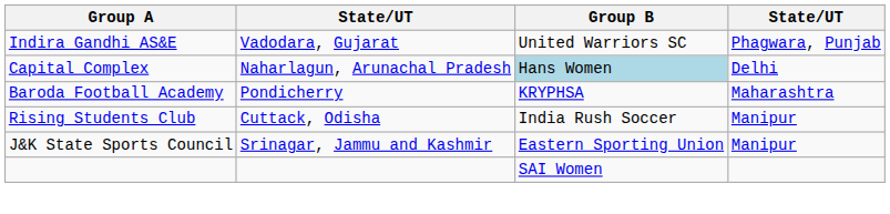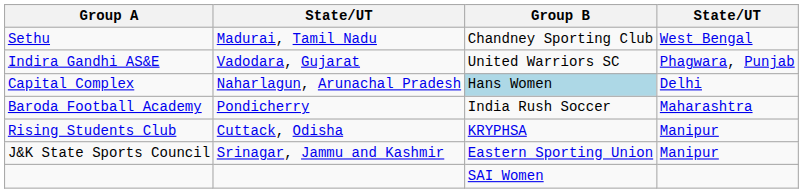+ row: Sethu | Madurai, Tamil Nadu | Chandney Sporting Club | West Bengal
Baroda Football Academy | Group B: KRYPHSA -> India Rush Soccer
Rising Students Club | Group B: India Rush Soccer -> KRYPHSA
